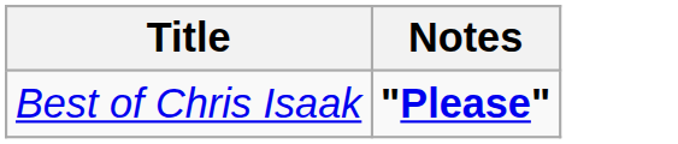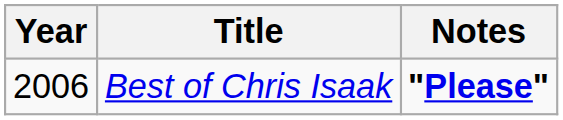+ column: Year | 2006
